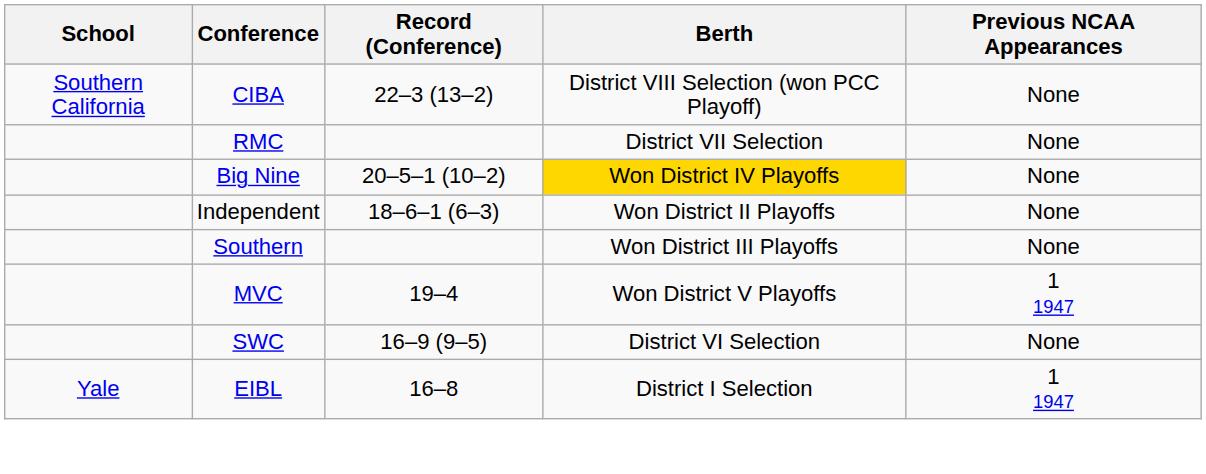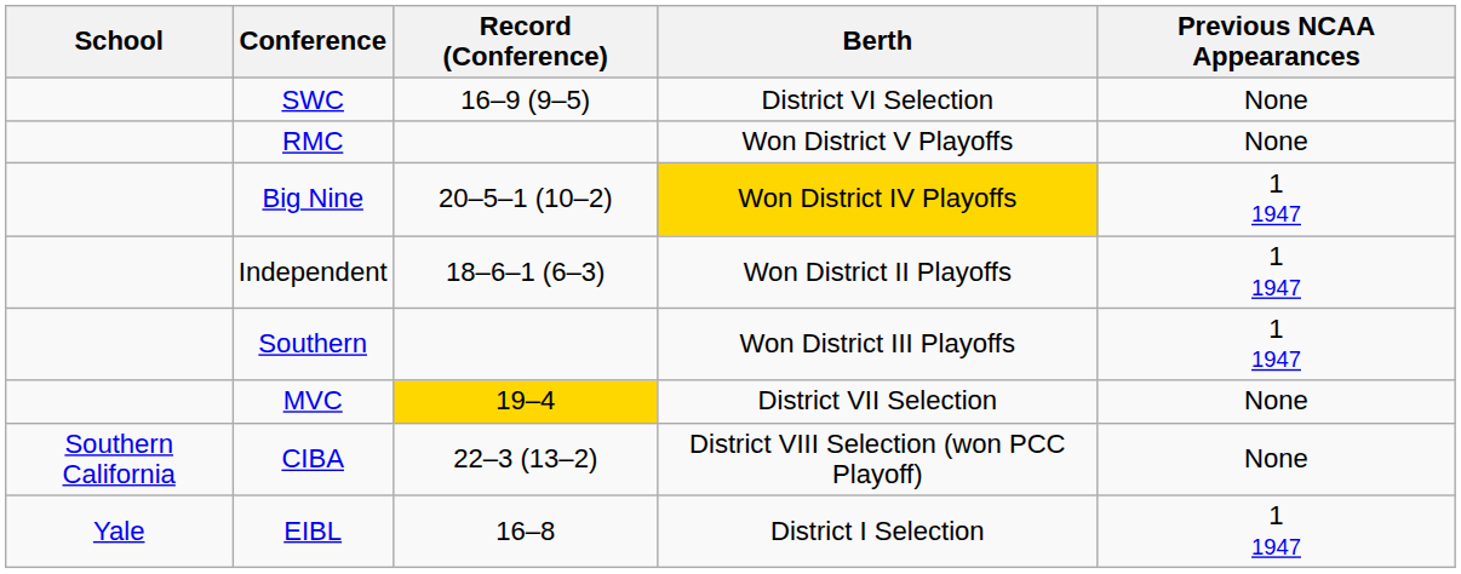rows swapped: SWC <-> CIBA
RMC | Berth: District VII Selection -> Won District V Playoffs
Big Nine | Previous NCAA Appearances: None -> 1 1947
Independent | Previous NCAA Appearances: None -> 1 1947
Southern | Previous NCAA Appearances: None -> 1 1947
MVC | Record (Conference): no background -> gold background
MVC | Berth: Won District V Playoffs -> District VII Selection
MVC | Previous NCAA Appearances: 1 1947 -> None
